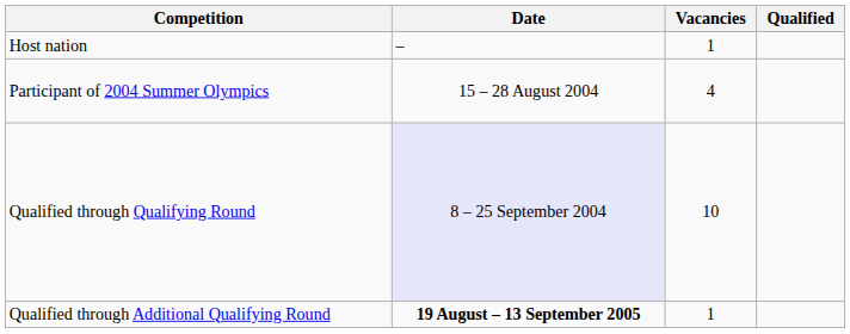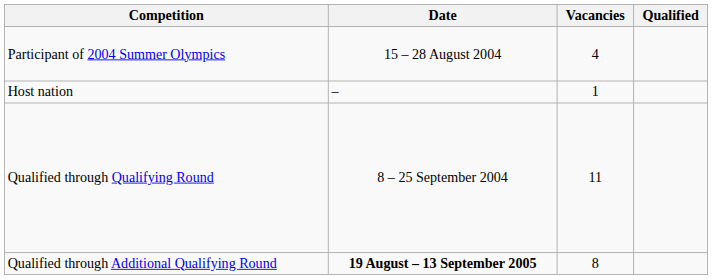rows swapped: Host nation <-> Participant of 2004 Summer Olympics
Qualified through Qualifying Round | Date: lavender background -> no background
Qualified through Qualifying Round | Vacancies: 10 -> 11
Qualified through Additional Qualifying Round | Vacancies: 1 -> 8
